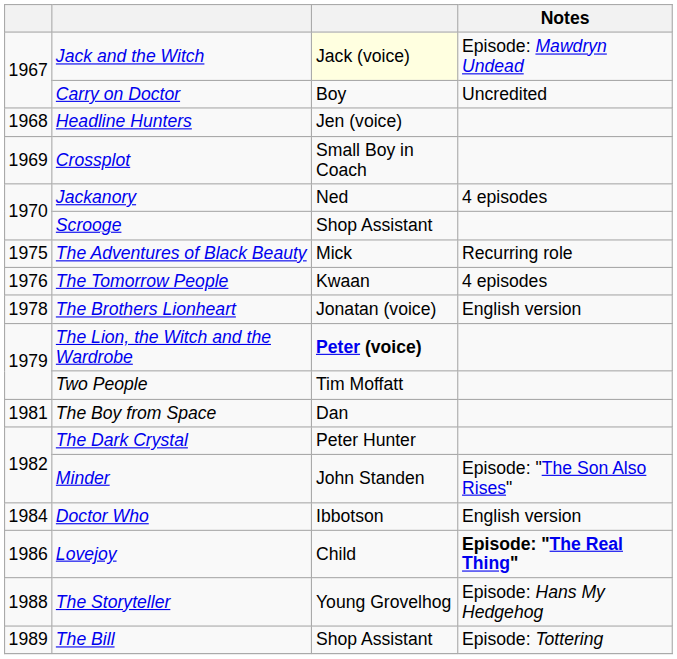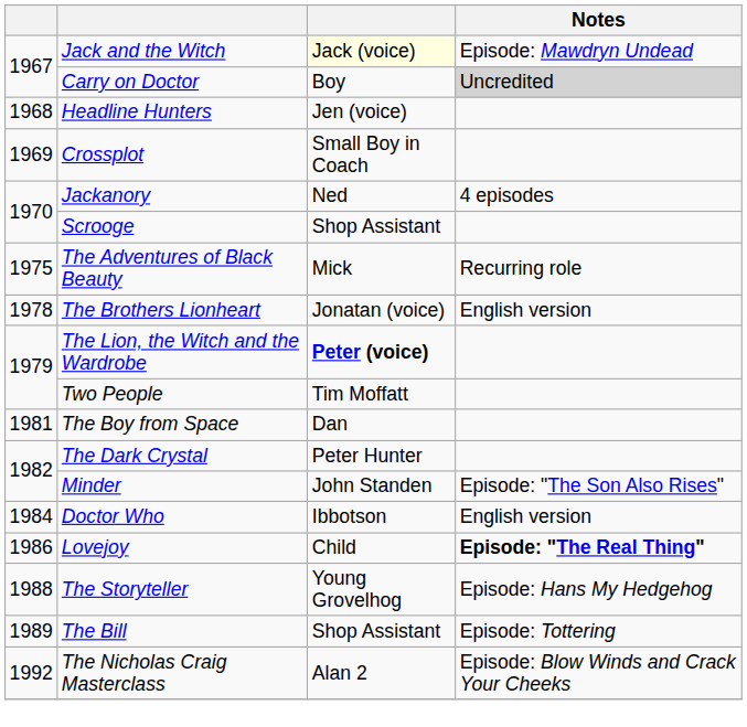Carry on Doctor | Notes: no background -> lightgrey background
- row: 1976 | The Tomorrow People | Kwaan | 4 episodes
+ row: 1992 | The Nicholas Craig Masterclass | Alan 2 | Episode: Blow Winds and Crack Your Cheeks
